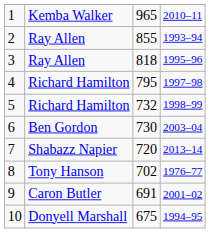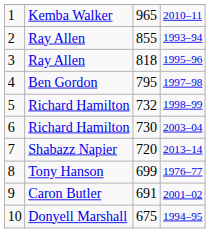4 | column 2: Richard Hamilton -> Ben Gordon
6 | column 2: Ben Gordon -> Richard Hamilton
8 | column 3: 702 -> 699
